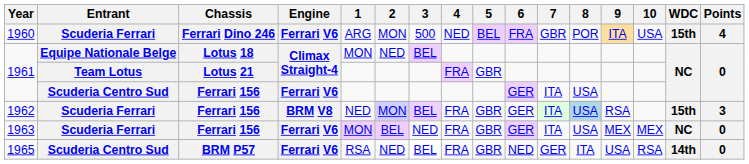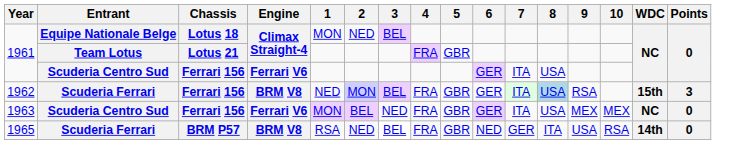- row: 1960 | Scuderia Ferrari | Ferrari Dino 246 | Ferrari V6 | ARG | MON | 500 | NED | BEL | FRA | GBR | POR | ITA | USA | 15th | 4
1963 | Entrant: Scuderia Ferrari -> Scuderia Centro Sud
1965 | Entrant: Scuderia Centro Sud -> Scuderia Ferrari
1965 | Engine: Ferrari V6 -> BRM V8
